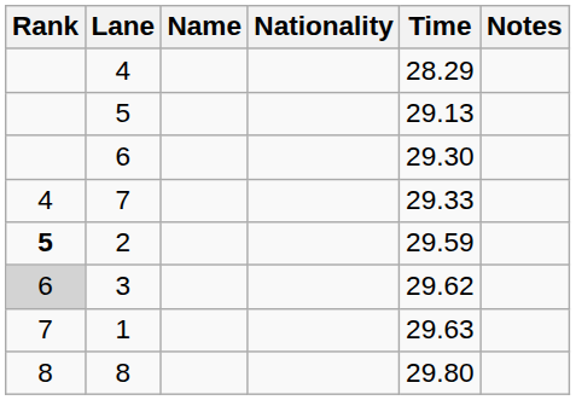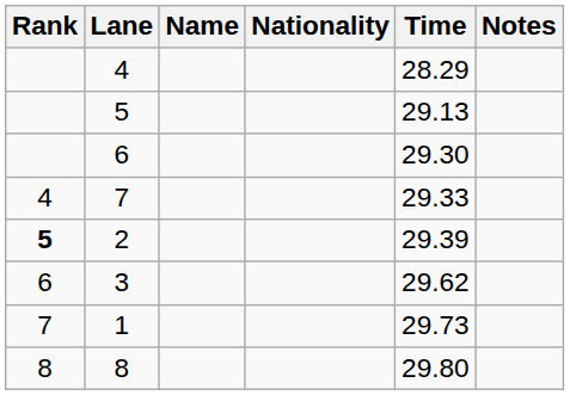2 | Time: 29.59 -> 29.39
3 | Rank: lightgrey background -> no background
1 | Time: 29.63 -> 29.73
